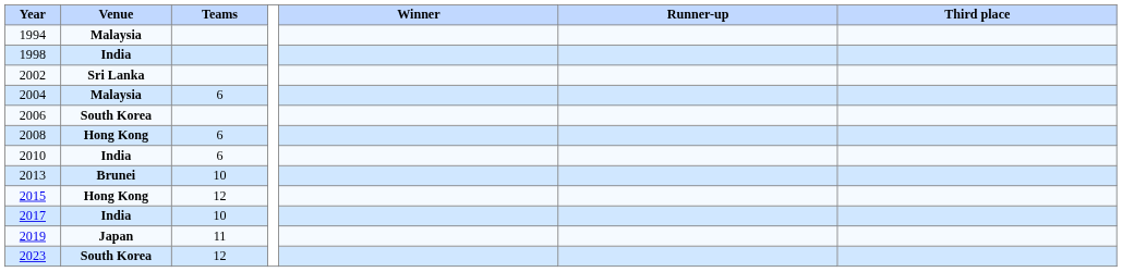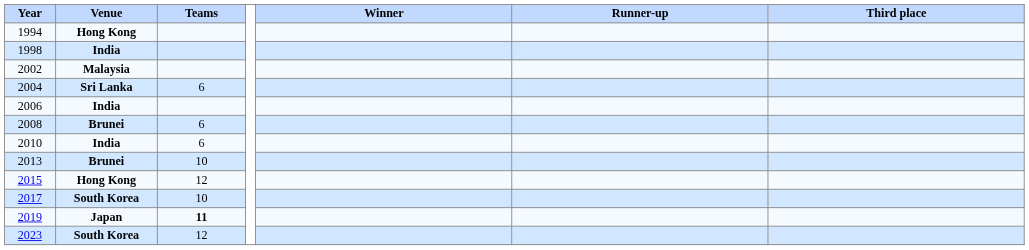1994 | Venue: Malaysia -> Hong Kong
2002 | Venue: Sri Lanka -> Malaysia
2004 | Venue: Malaysia -> Sri Lanka
2006 | Venue: South Korea -> India
2008 | Venue: Hong Kong -> Brunei
2017 | Venue: India -> South Korea
2019 | Teams: normal -> bold
